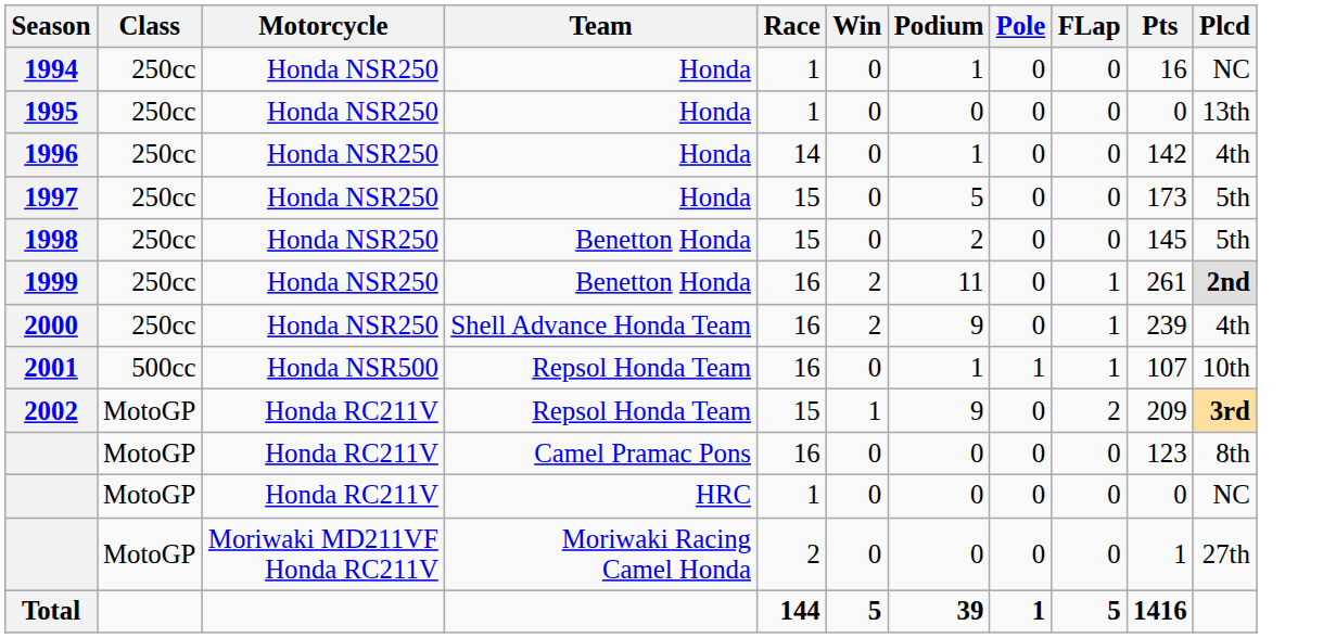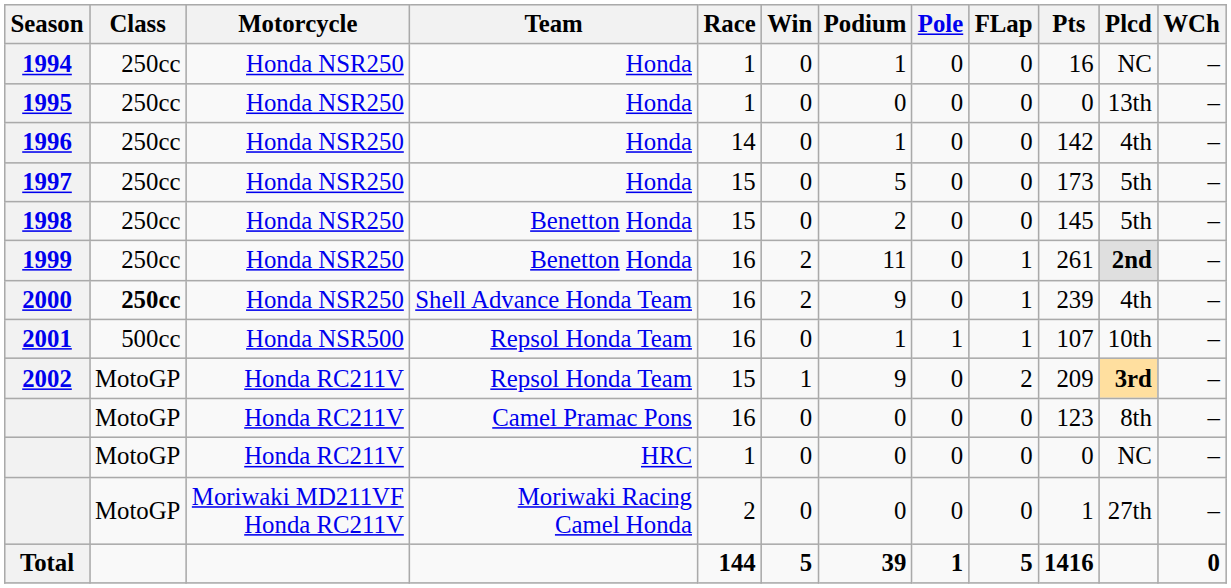+ column: WCh | – | – | – | – | – | – | – | – | – | – | – | – | 0
2000 | Class: normal -> bold
